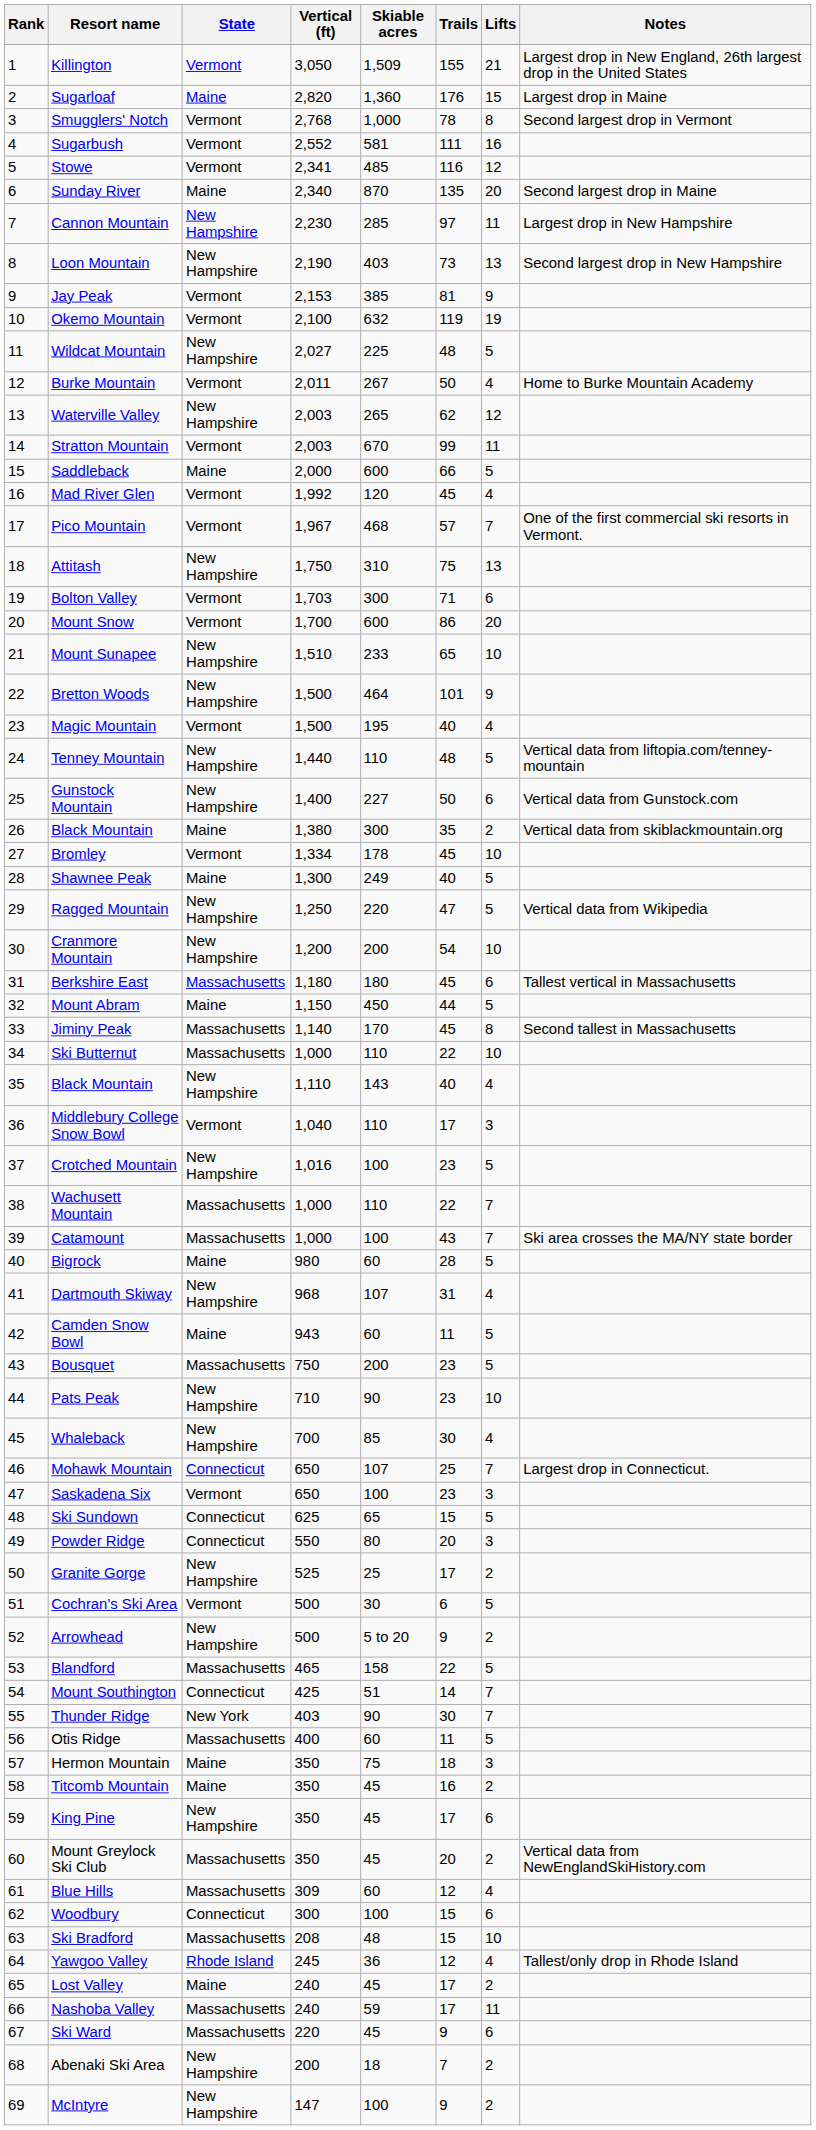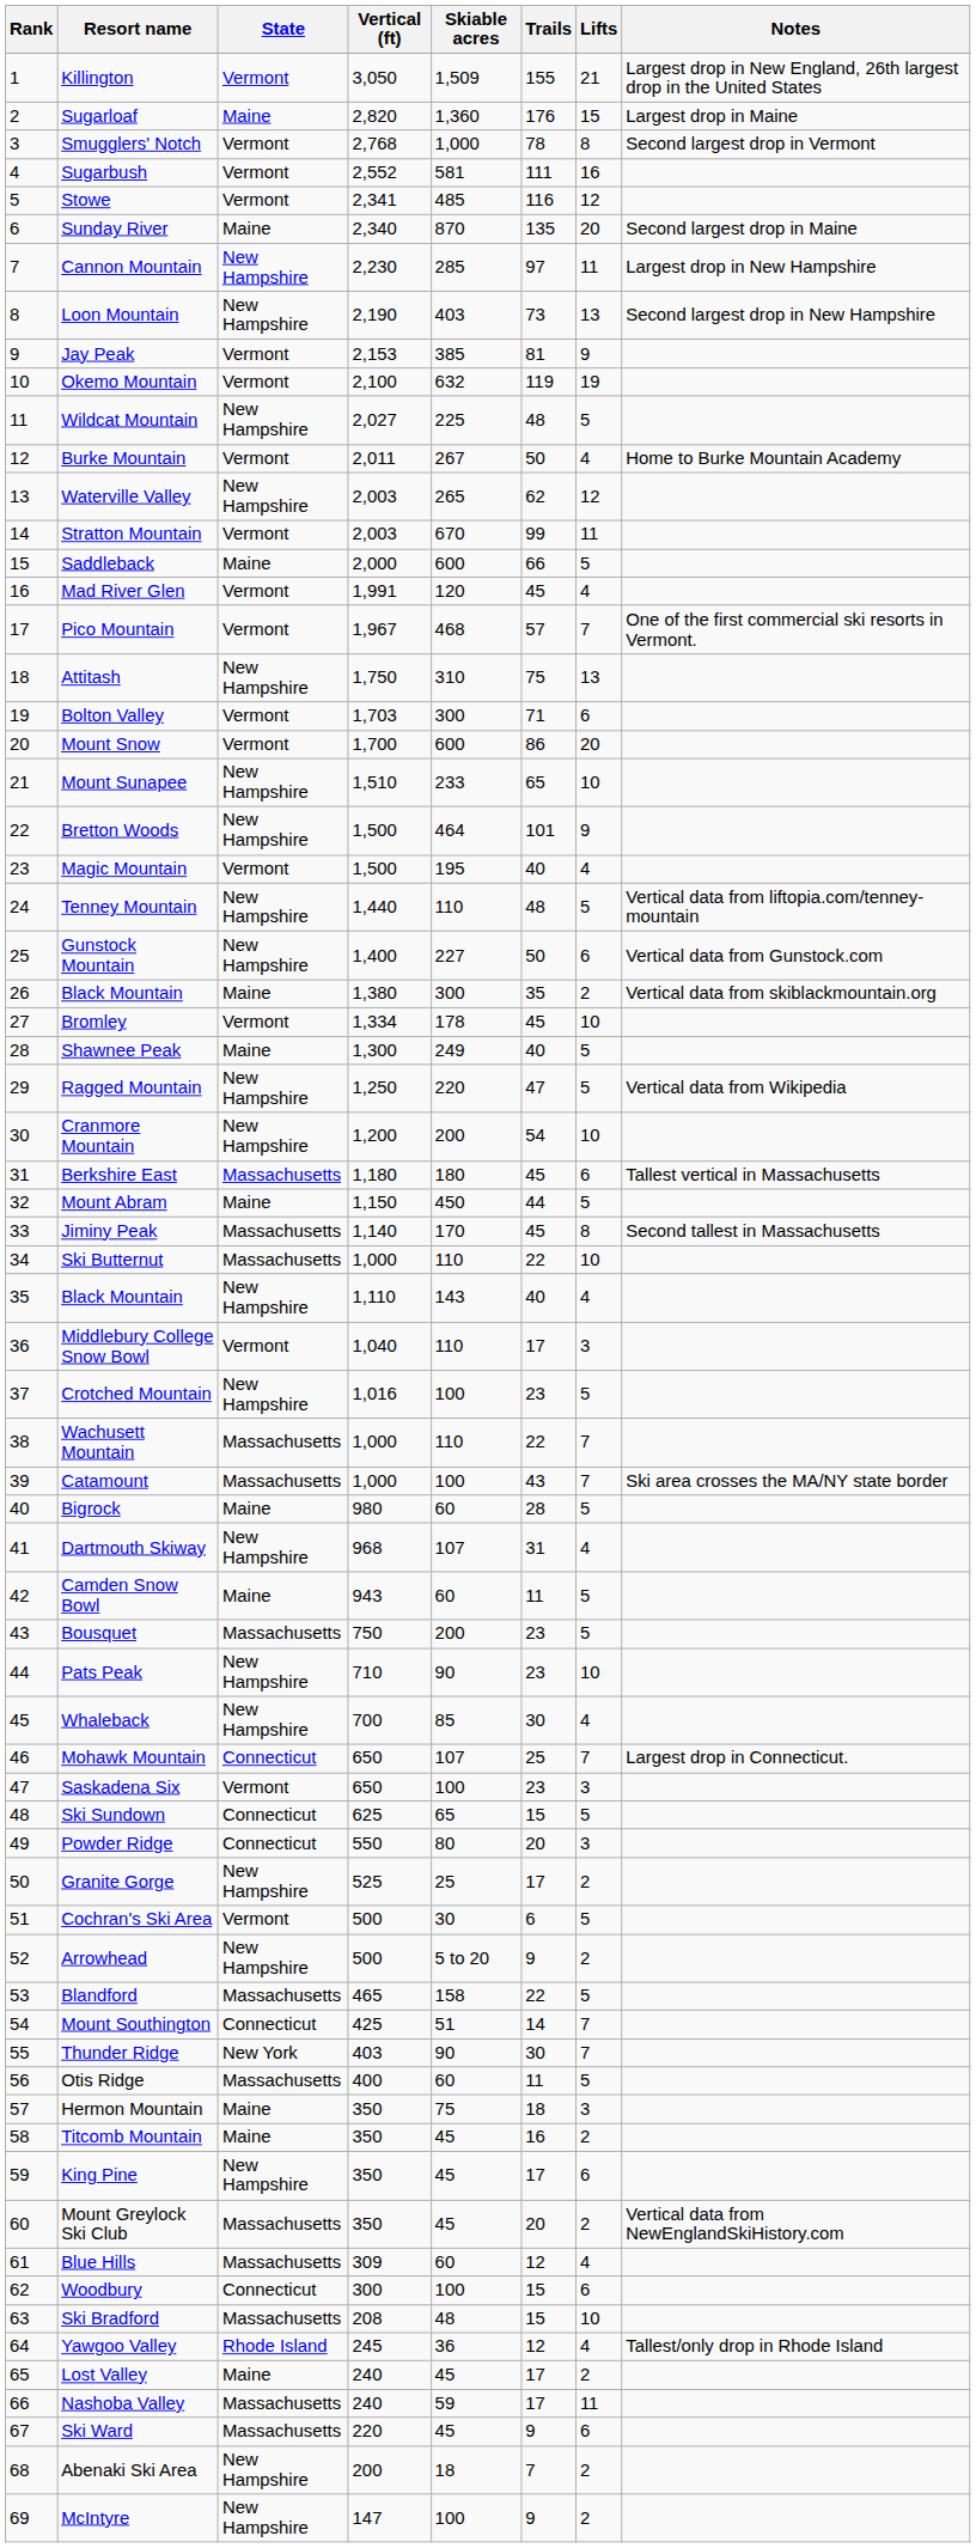Mad River Glen | Vertical (ft): 1,992 -> 1,991
